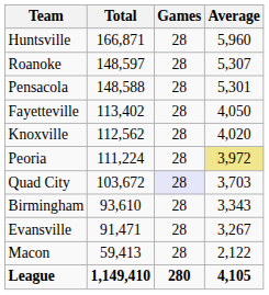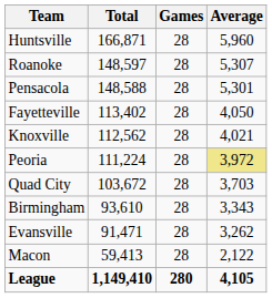Knoxville | Average: 4,020 -> 4,021
Quad City | Games: lavender background -> no background
Evansville | Average: 3,267 -> 3,262
